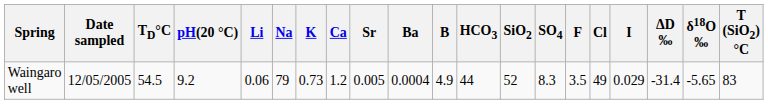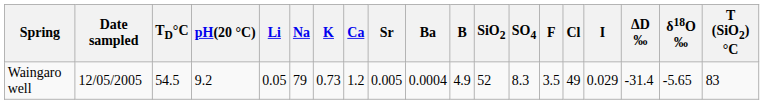- column: HCO3 | 44
Waingaro well | Li: 0.06 -> 0.05
